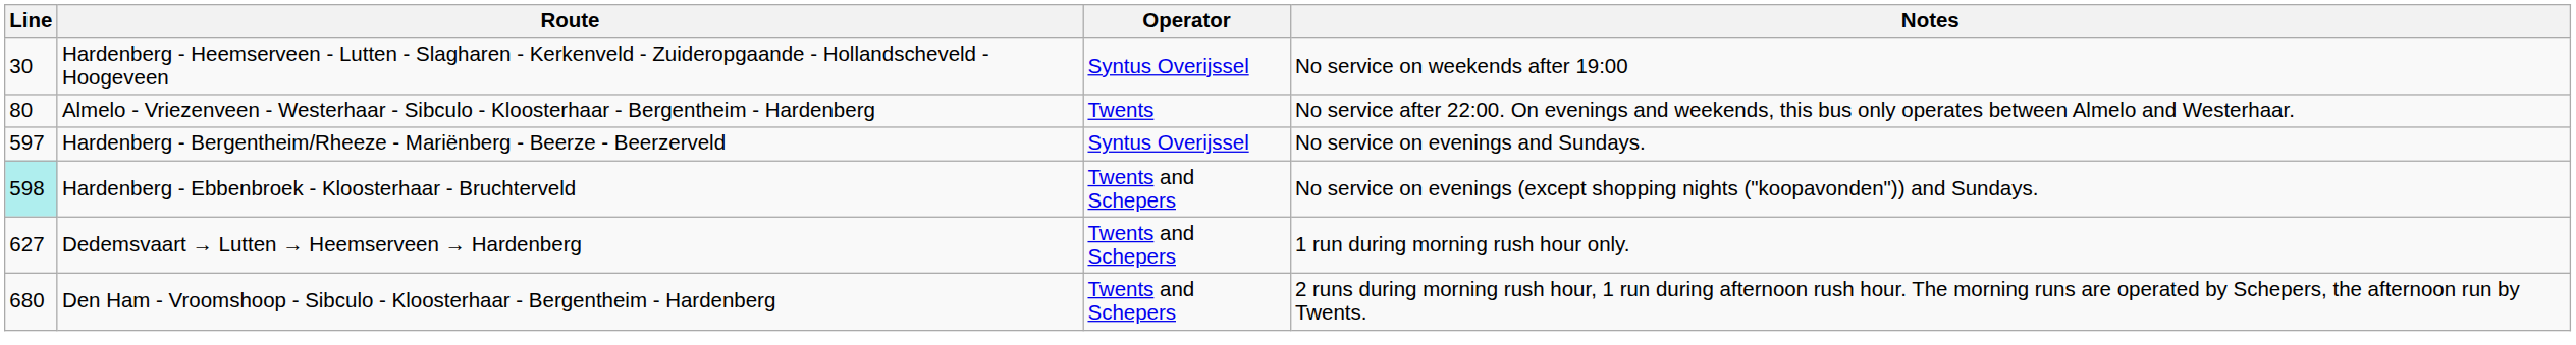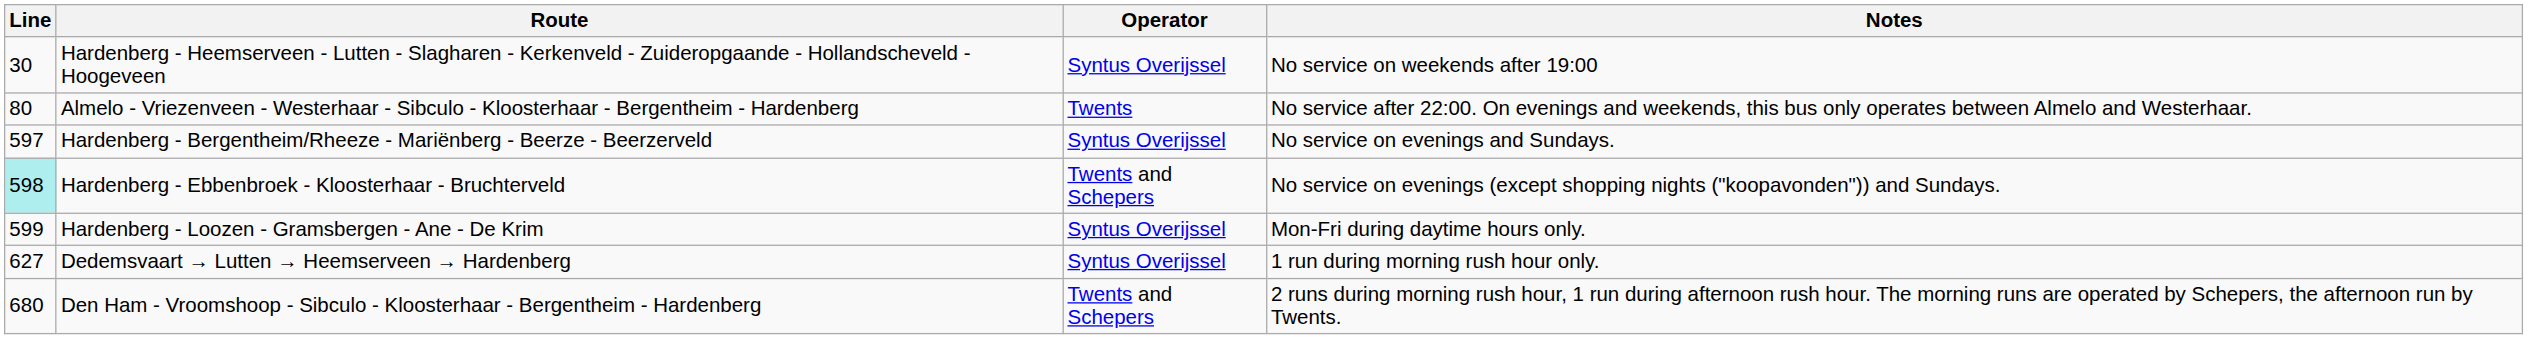+ row: 599 | Hardenberg - Loozen - Gramsbergen - Ane - De Krim | Syntus Overijssel | Mon-Fri during daytime hours only.
Dedemsvaart → Lutten → Heemserveen → Hardenberg | Operator: Twents and Schepers -> Syntus Overijssel
